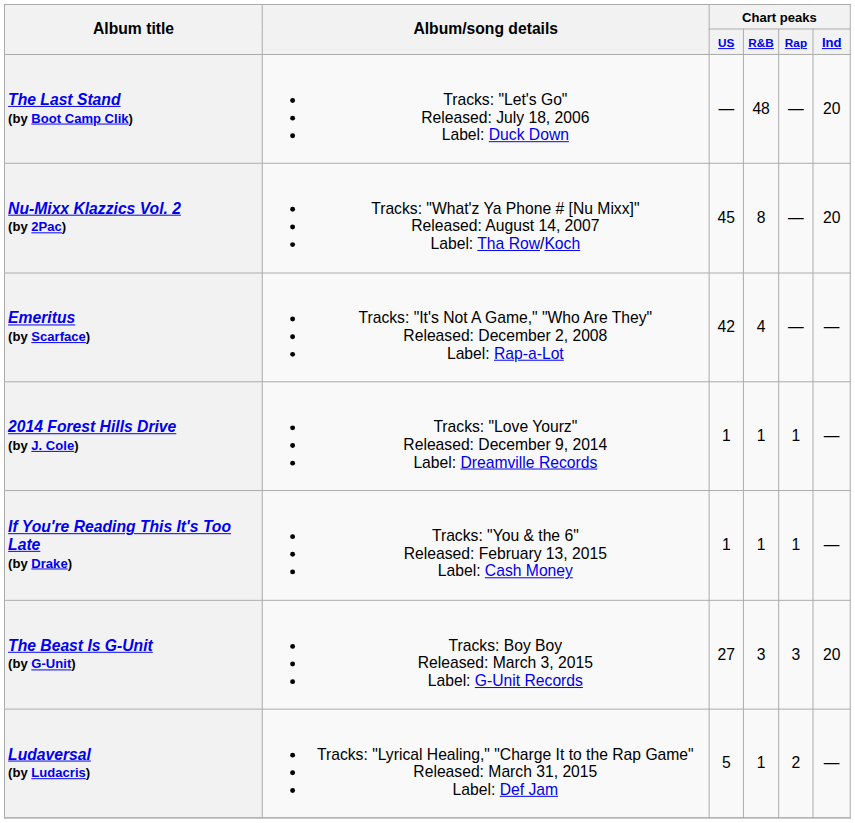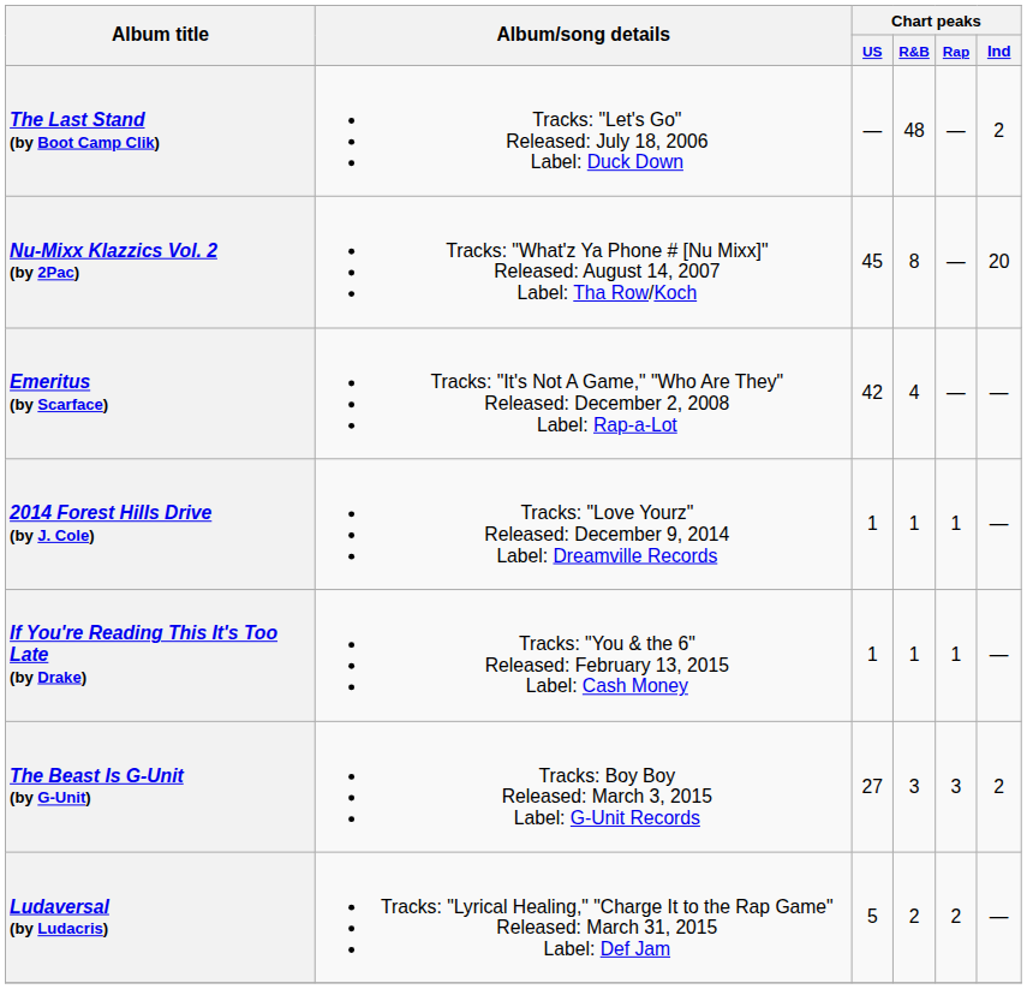The Last Stand (by Boot Camp Clik) | Chart peaks / Ind: 20 -> 2
The Beast Is G-Unit (by G-Unit) | Chart peaks / Ind: 20 -> 2
Ludaversal (by Ludacris) | Chart peaks / R&B: 1 -> 2
